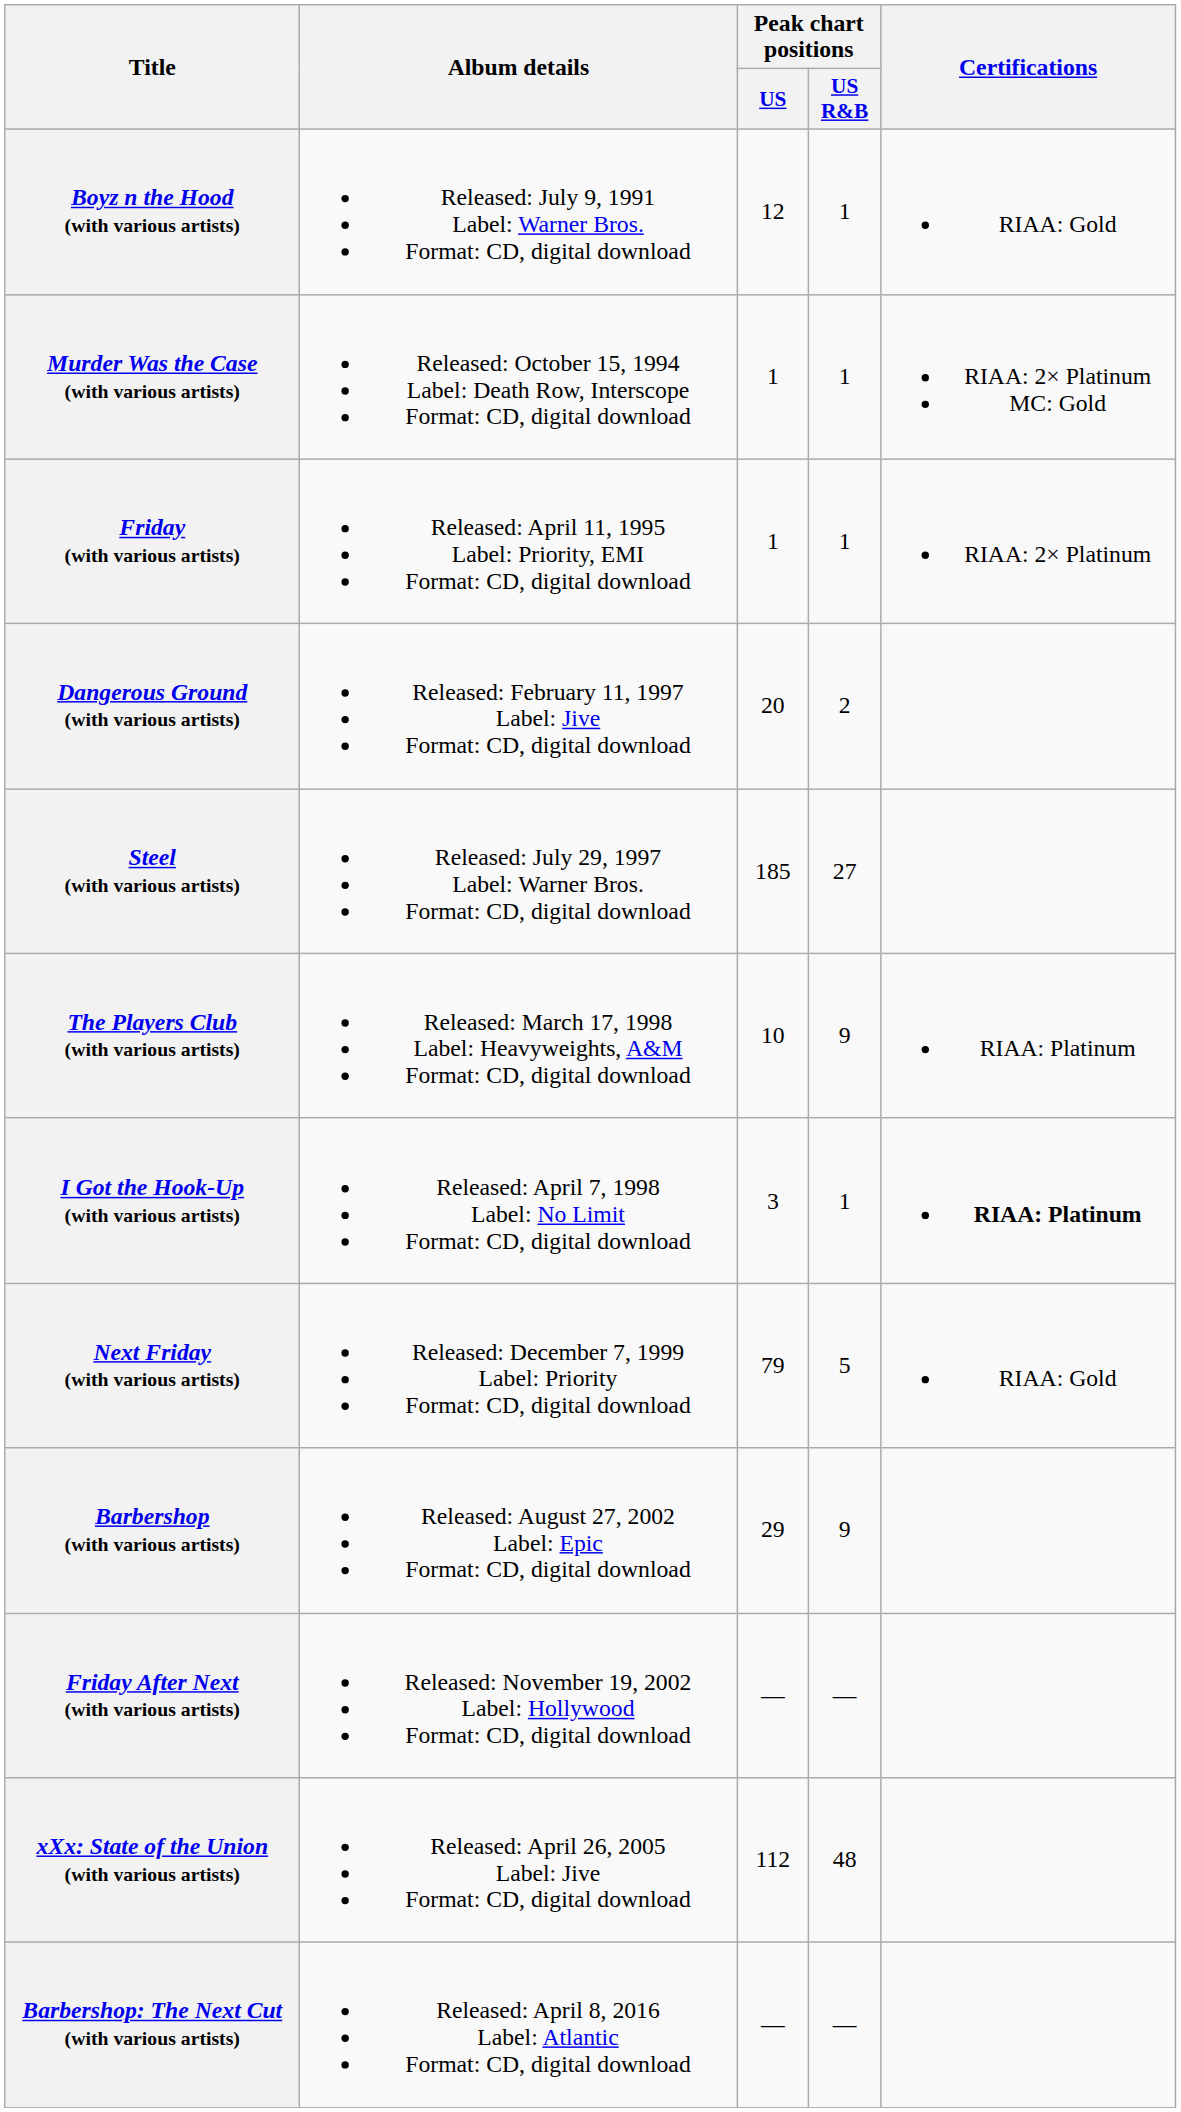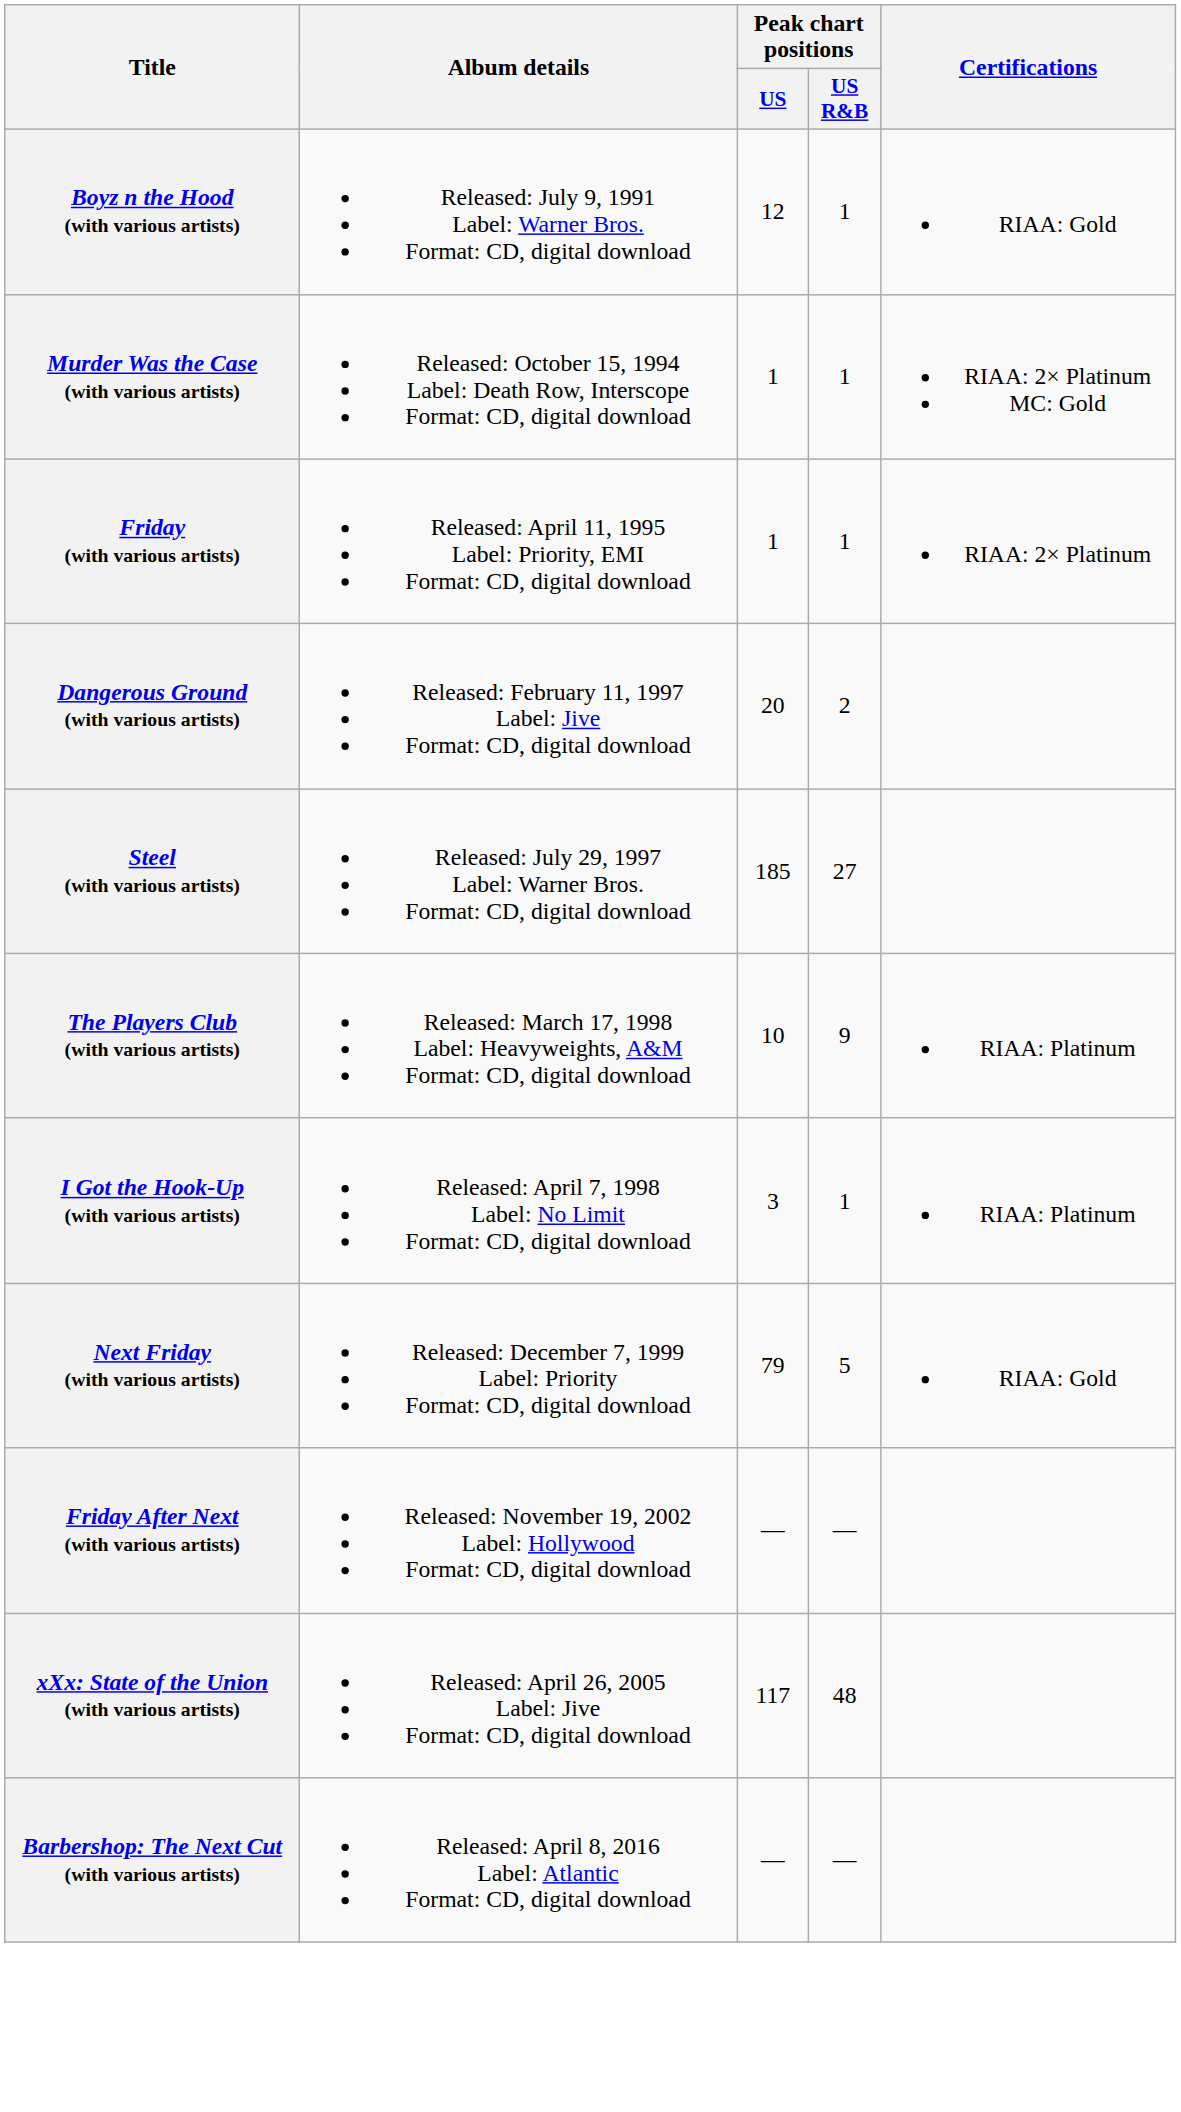I Got the Hook-Up (with various artists) | Certifications: bold -> normal
- row: Barbershop (with various artists) | Released: August 27, 2002 Label: Epic Format: CD, digital download | 29 | 9
xXx: State of the Union (with various artists) | Peak chart positions / US: 112 -> 117
